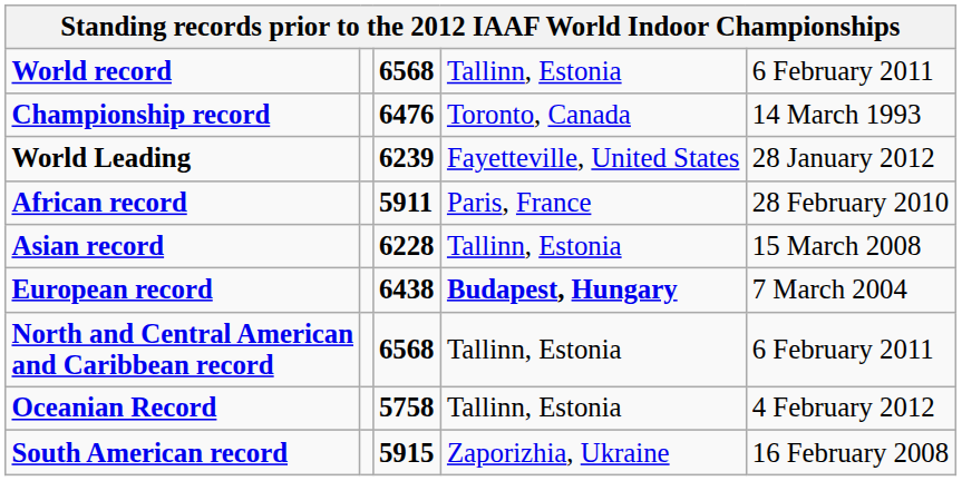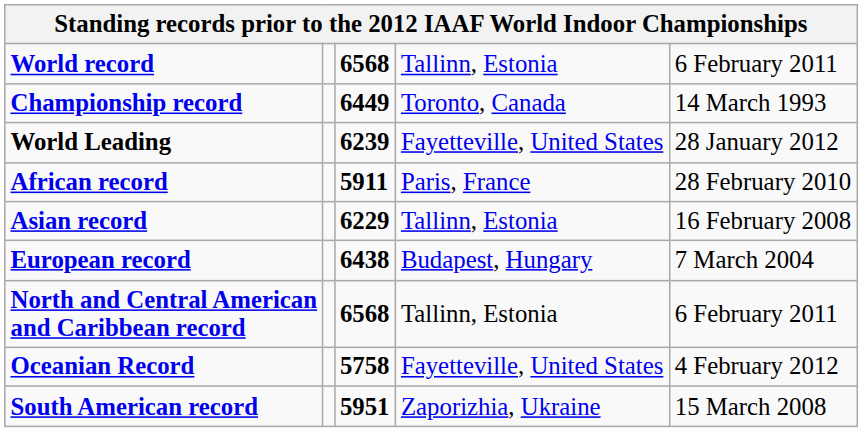Championship record | column 3: 6476 -> 6449
Asian record | column 3: 6228 -> 6229
Asian record | column 5: 15 March 2008 -> 16 February 2008
European record | column 4: bold -> normal
Oceanian Record | column 4: Tallinn, Estonia -> Fayetteville, United States
South American record | column 3: 5915 -> 5951
South American record | column 5: 16 February 2008 -> 15 March 2008
